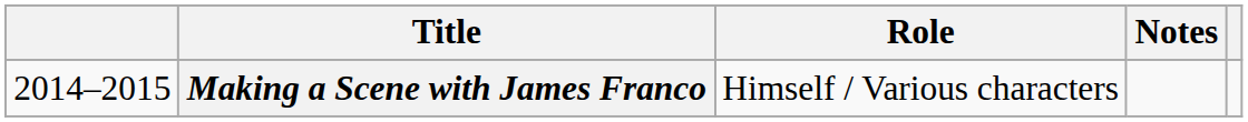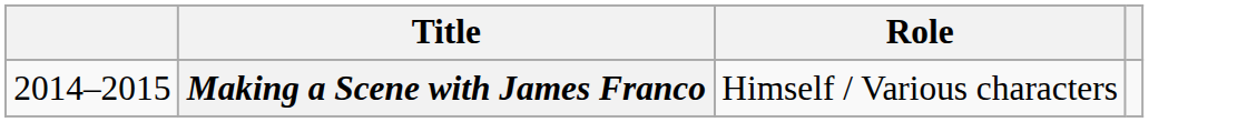- column: Notes
